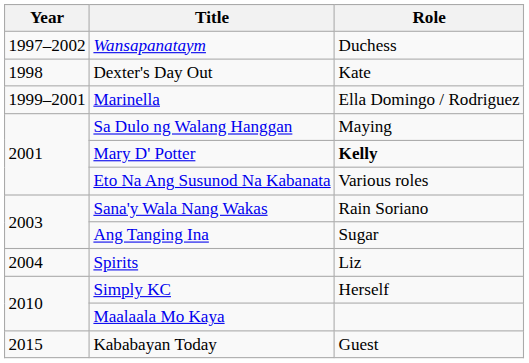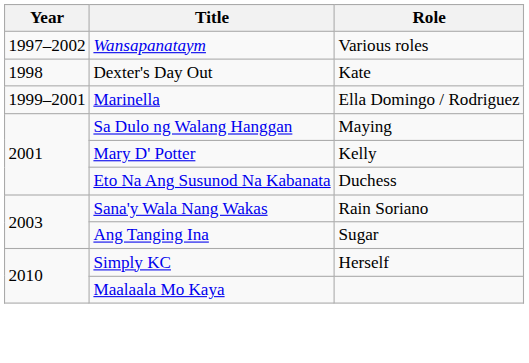Wansapanataym | Role: Duchess -> Various roles
Mary D' Potter | Role: bold -> normal
Eto Na Ang Susunod Na Kabanata | Role: Various roles -> Duchess
- row: 2004 | Spirits | Liz
- row: 2015 | Kababayan Today | Guest
